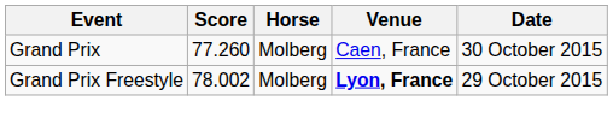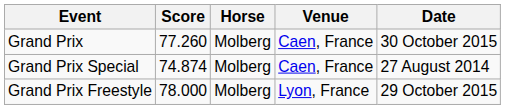+ row: Grand Prix Special | 74.874 | Molberg | Caen, France | 27 August 2014
Grand Prix Freestyle | Score: 78.002 -> 78.000
Grand Prix Freestyle | Venue: bold -> normal
